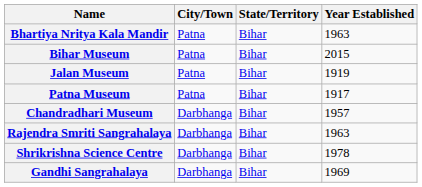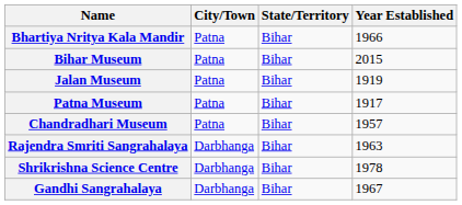Bhartiya Nritya Kala Mandir | Year Established: 1963 -> 1966
Chandradhari Museum | City/Town: Darbhanga -> Patna
Gandhi Sangrahalaya | Year Established: 1969 -> 1967
